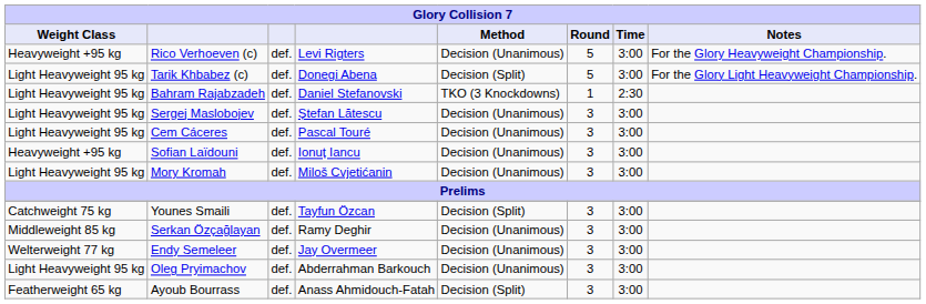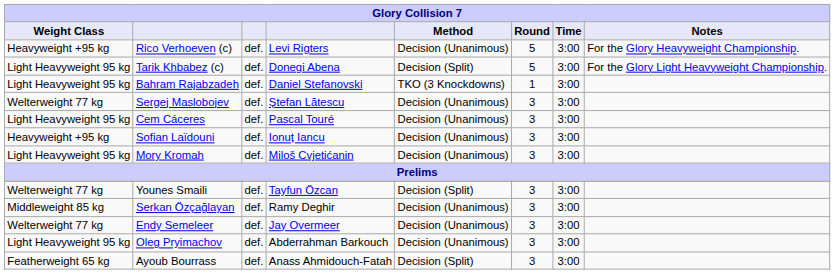Bahram Rajabzadeh | Time: 2:30 -> 3:00
Sergej Maslobojev | Weight Class: Light Heavyweight 95 kg -> Welterweight 77 kg
Younes Smaili | Weight Class: Catchweight 75 kg -> Welterweight 77 kg
